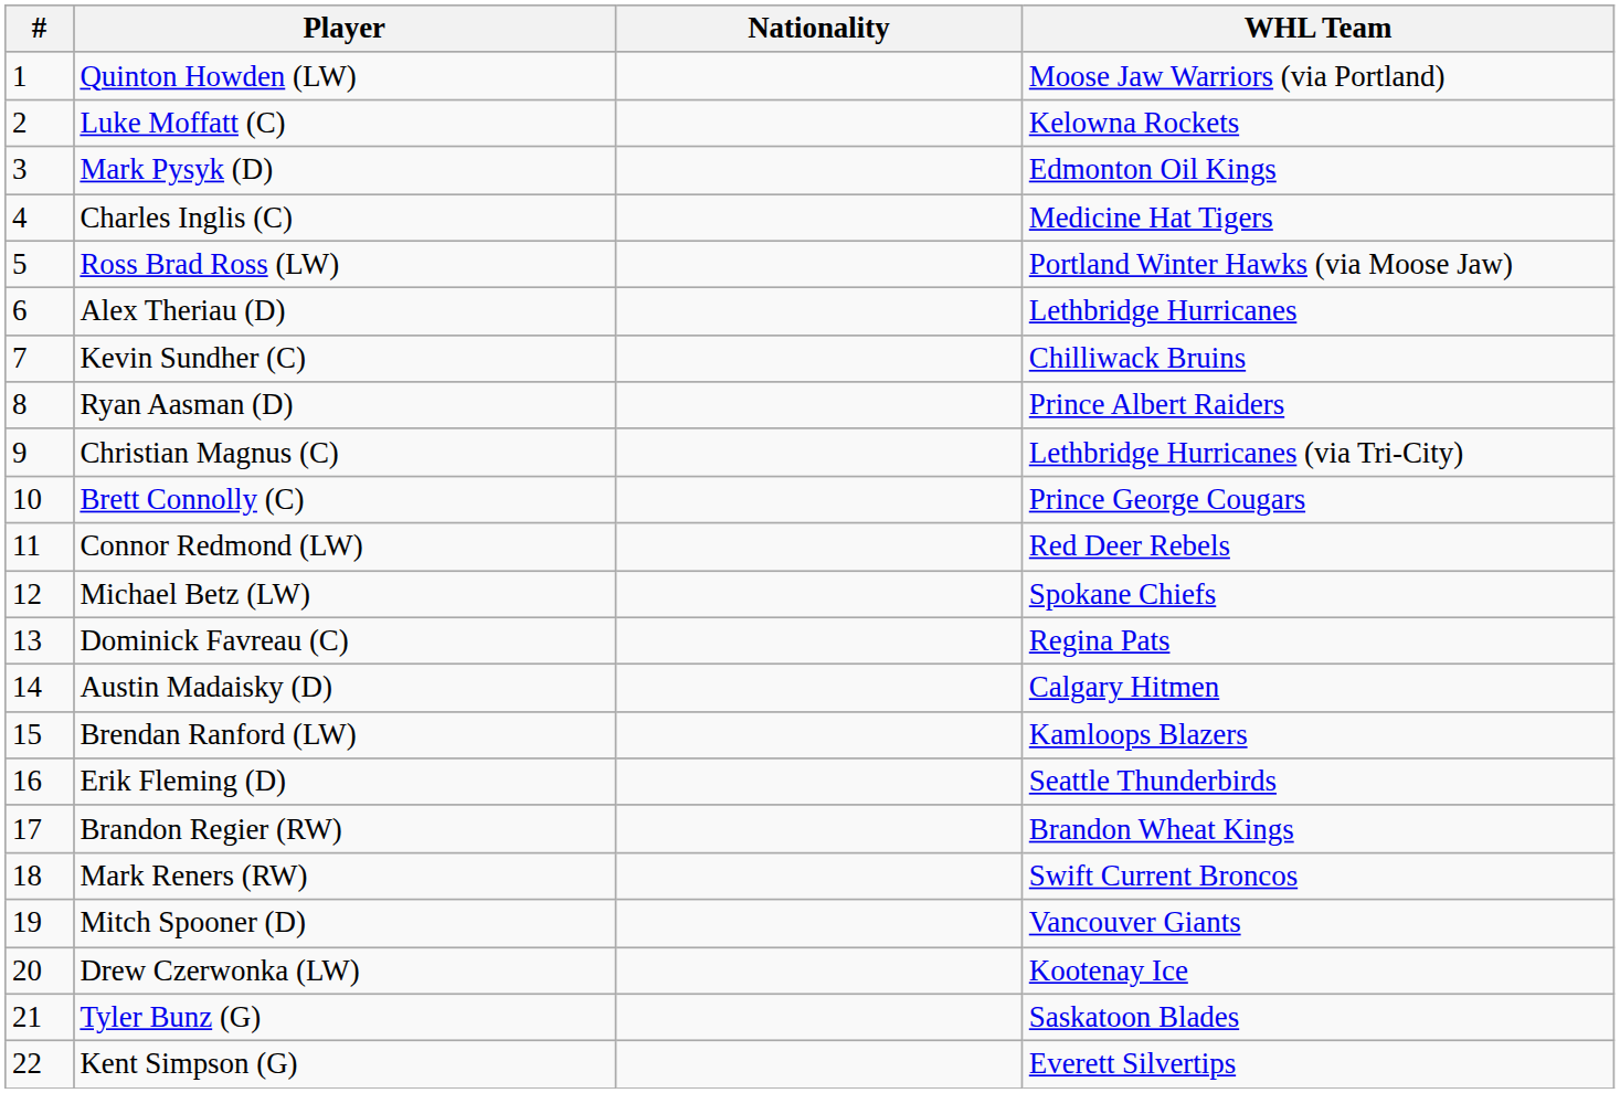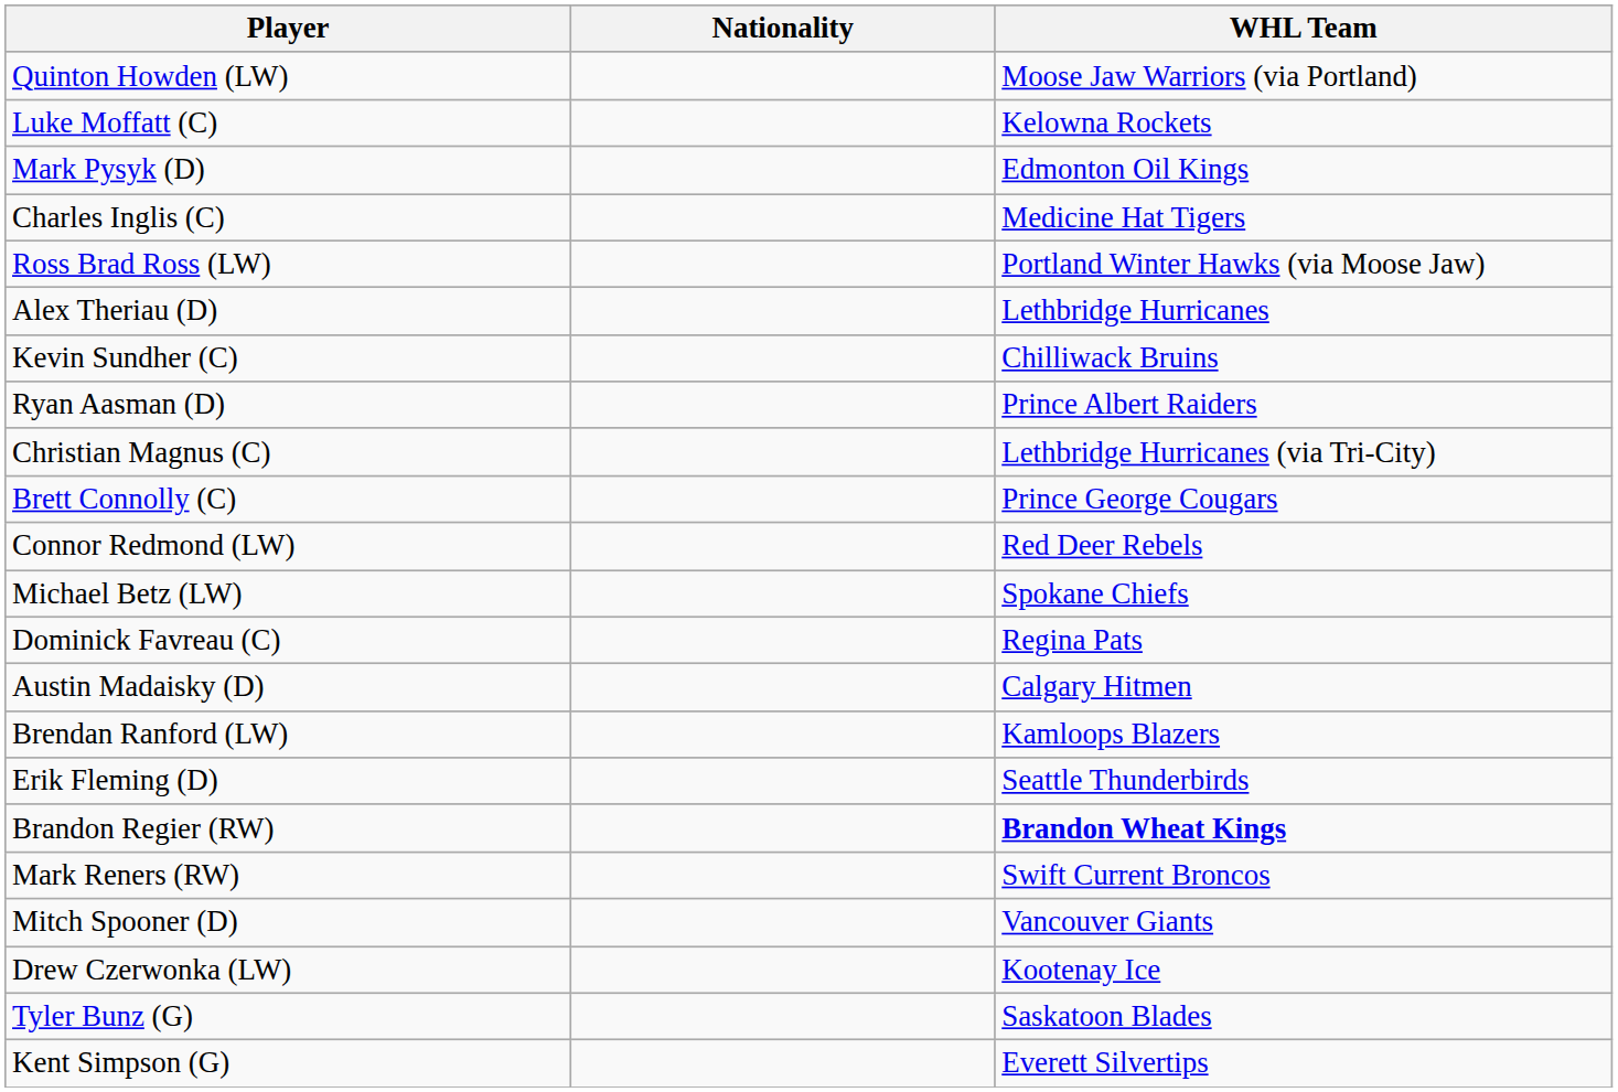- column: # | 1 | 2 | 3 | 4 | 5 | 6 | 7 | 8 | 9 | 10 | 11 | 12 | 13 | 14 | 15 | 16 | 17 | 18 | 19 | 20 | 21 | 22
Brandon Regier (RW) | WHL Team: normal -> bold
